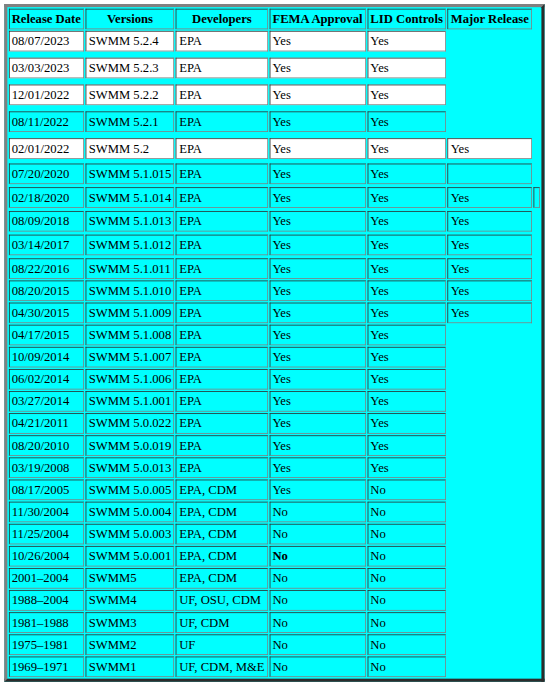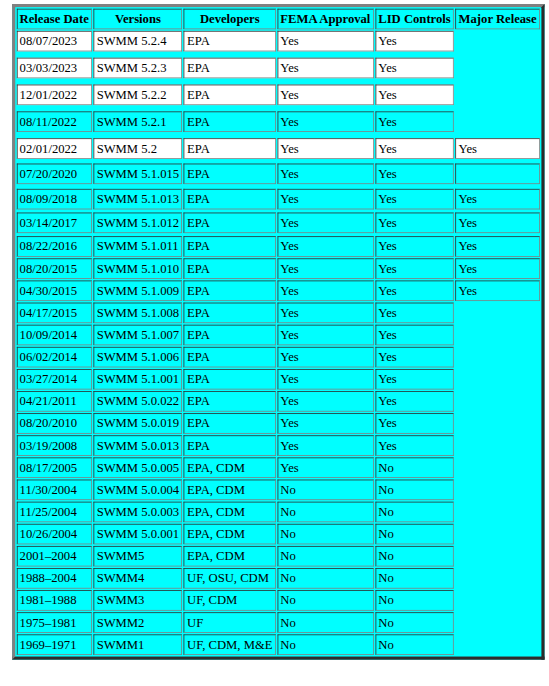- row: 02/18/2020 | SWMM 5.1.014 | EPA | Yes | Yes | Yes
SWMM 5.0.001 | FEMA Approval: bold -> normal
